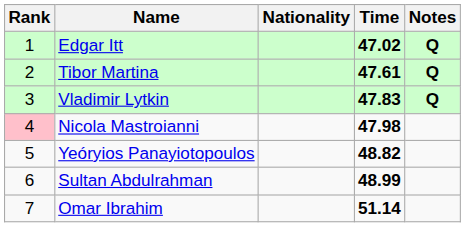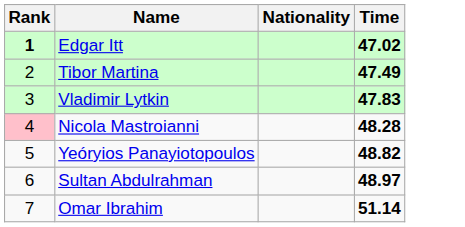- column: Notes | Q | Q | Q
Edgar Itt | Rank: normal -> bold
Tibor Martina | Time: 47.61 -> 47.49
Nicola Mastroianni | Time: 47.98 -> 48.28
Sultan Abdulrahman | Time: 48.99 -> 48.97
